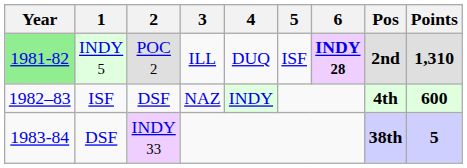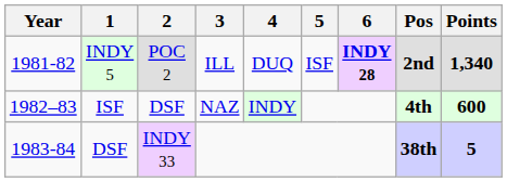INDY 5 | Year: lightgreen background -> no background
INDY 5 | Points: 1,310 -> 1,340
